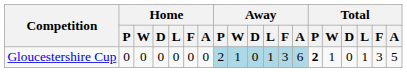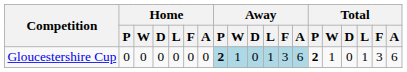Gloucestershire Cup | Away / P: normal -> bold
Gloucestershire Cup | Total / A: 5 -> 6
